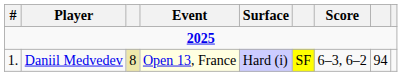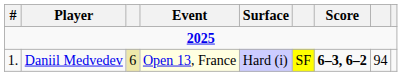Daniil Medvedev | column 3: 8 -> 6
Daniil Medvedev | Score: normal -> bold
